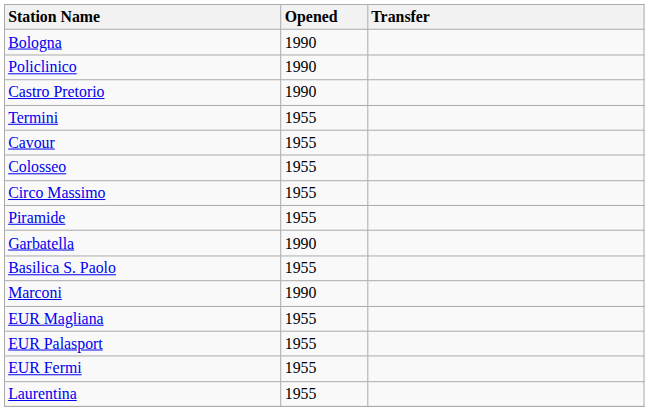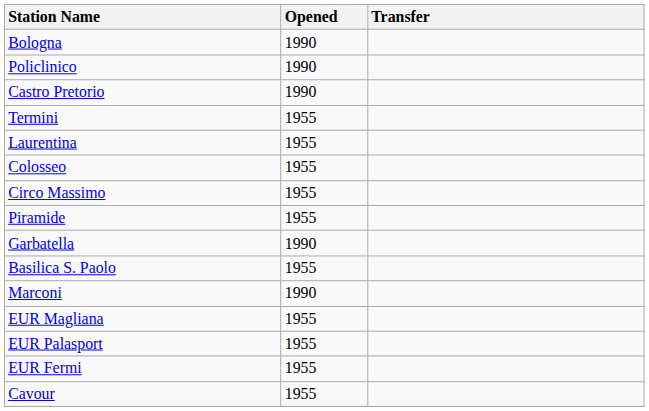rows swapped: Cavour <-> Laurentina
